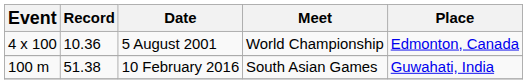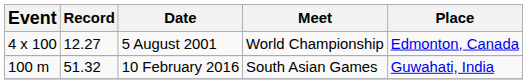5 August 2001 | Record: 10.36 -> 12.27
10 February 2016 | Record: 51.38 -> 51.32
